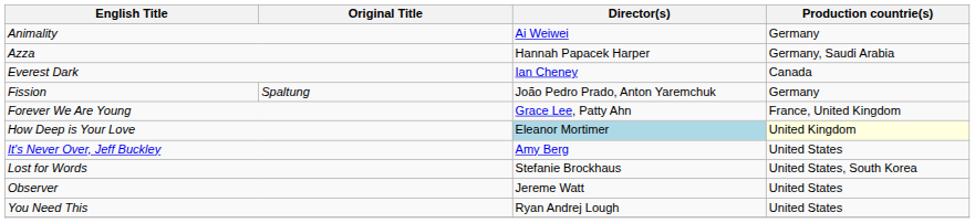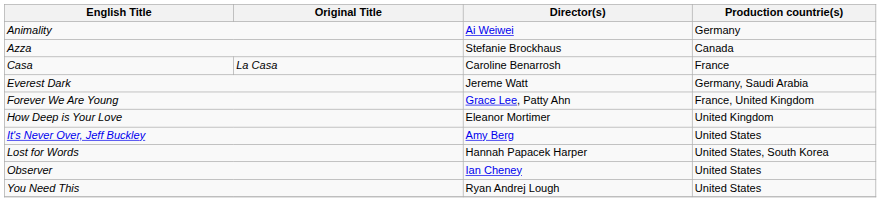Azza | Director(s): Hannah Papacek Harper -> Stefanie Brockhaus
Azza | Production countrie(s): Germany, Saudi Arabia -> Canada
+ row: Casa | La Casa | Caroline Benarrosh | France
Everest Dark | Director(s): Ian Cheney -> Jereme Watt
Everest Dark | Production countrie(s): Canada -> Germany, Saudi Arabia
- row: Fission | Spaltung | João Pedro Prado, Anton Yaremchuk | Germany
How Deep is Your Love | Director(s): lightblue background -> no background
How Deep is Your Love | Production countrie(s): lightyellow background -> no background
Lost for Words | Director(s): Stefanie Brockhaus -> Hannah Papacek Harper
Observer | Director(s): Jereme Watt -> Ian Cheney
